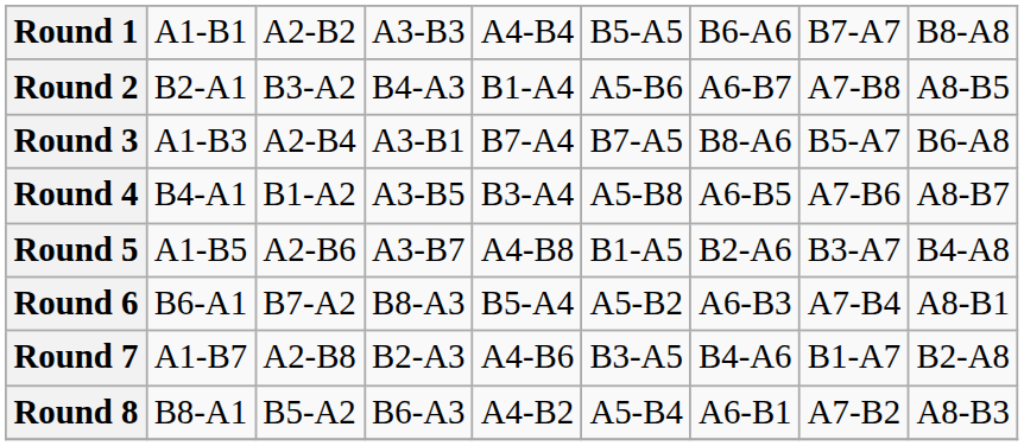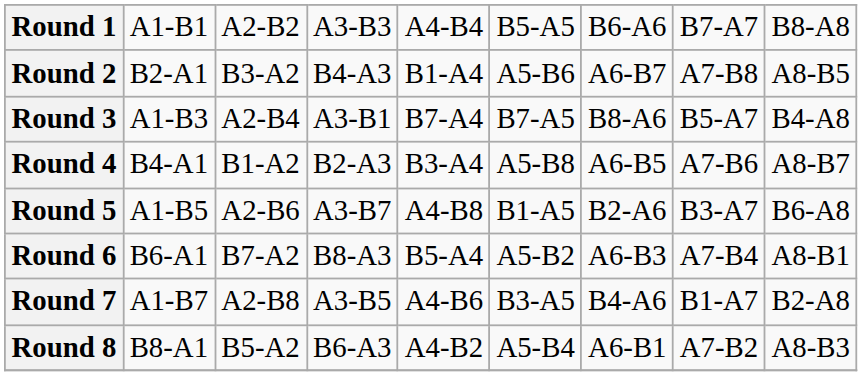Round 3 | column 9: B6-A8 -> B4-A8
Round 4 | column 4: A3-B5 -> B2-A3
Round 5 | column 9: B4-A8 -> B6-A8
Round 7 | column 4: B2-A3 -> A3-B5
